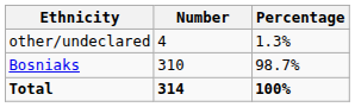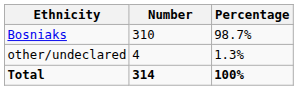rows swapped: Bosniaks <-> other/undeclared
